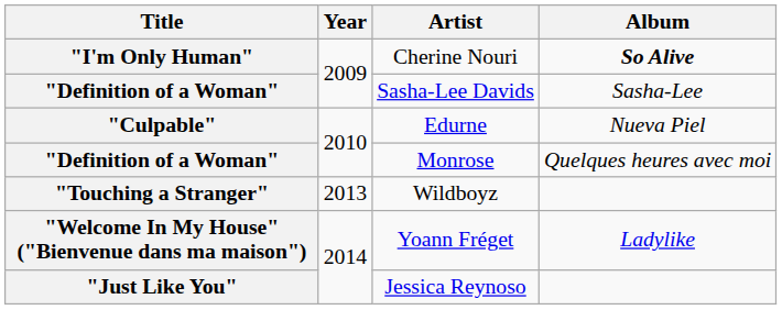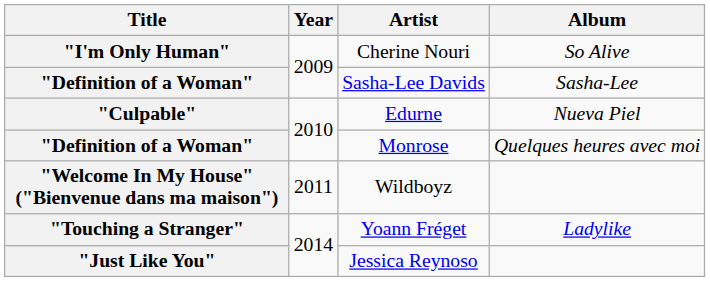Cherine Nouri | Album: bold -> normal
Wildboyz | Title: "Touching a Stranger" -> "Welcome In My House" ("Bienvenue dans ma maison")
Wildboyz | Year: 2013 -> 2011
Yoann Fréget | Title: "Welcome In My House" ("Bienvenue dans ma maison") -> "Touching a Stranger"
